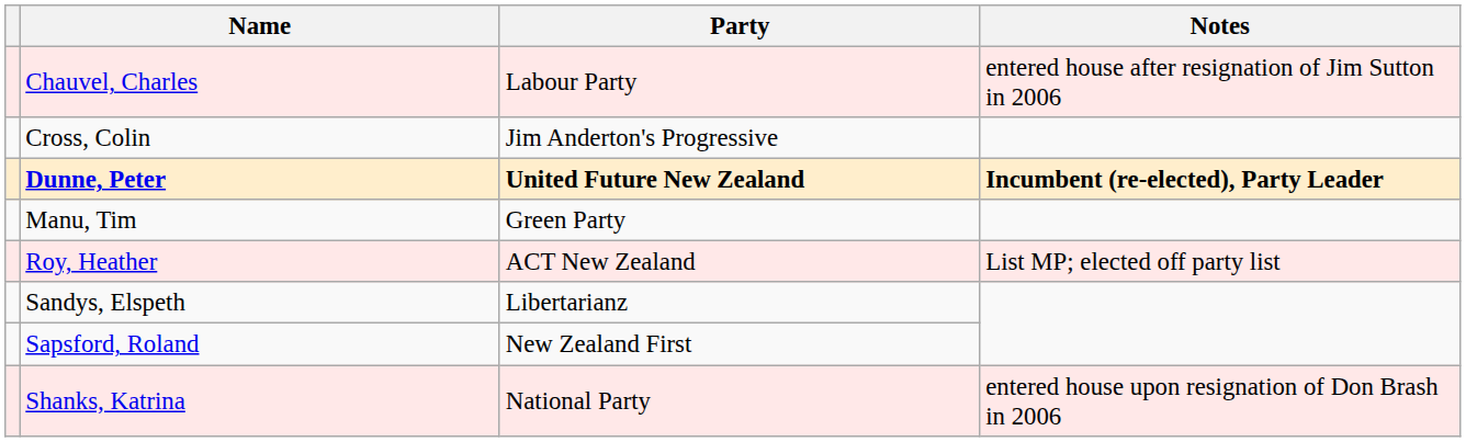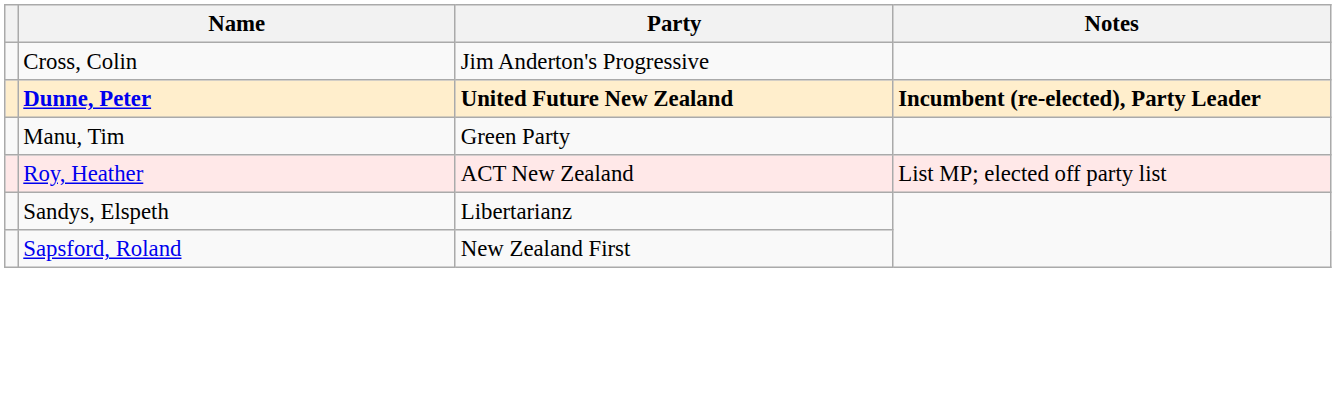- row: Chauvel, Charles | Labour Party | entered house after resignation of Jim Sutton in 2006
- row: Shanks, Katrina | National Party | entered house upon resignation of Don Brash in 2006
